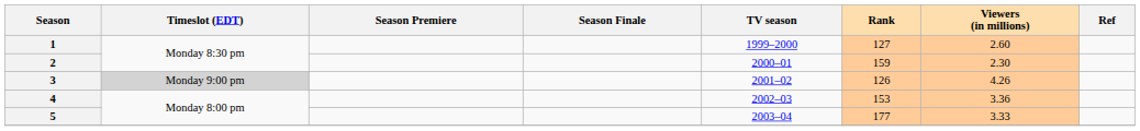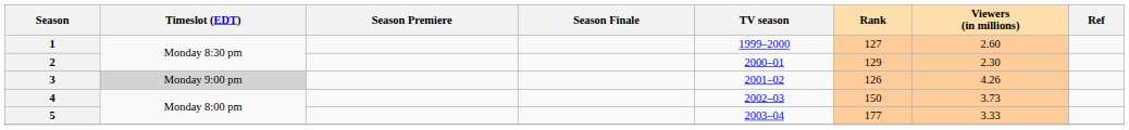2 | Rank: 159 -> 129
4 | Rank: 153 -> 150
4 | Viewers (in millions): 3.36 -> 3.73
